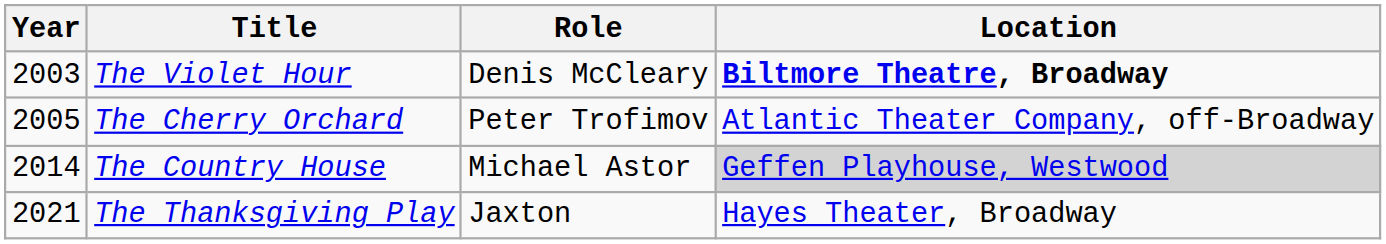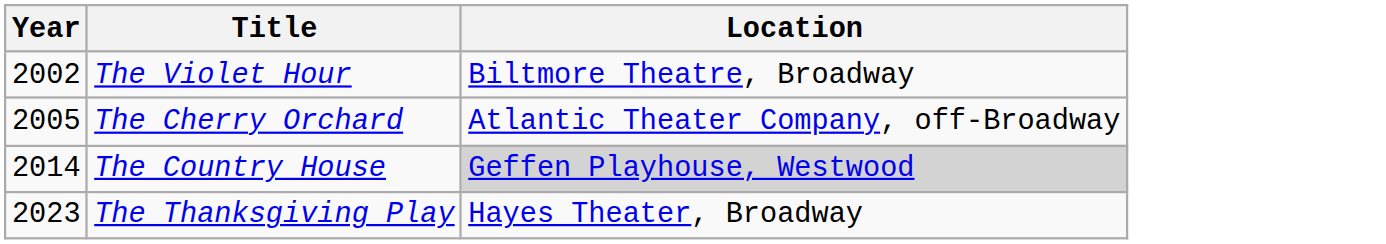- column: Role | Denis McCleary | Peter Trofimov | Michael Astor | Jaxton
The Violet Hour | Year: 2003 -> 2002
The Violet Hour | Location: bold -> normal
The Thanksgiving Play | Year: 2021 -> 2023
